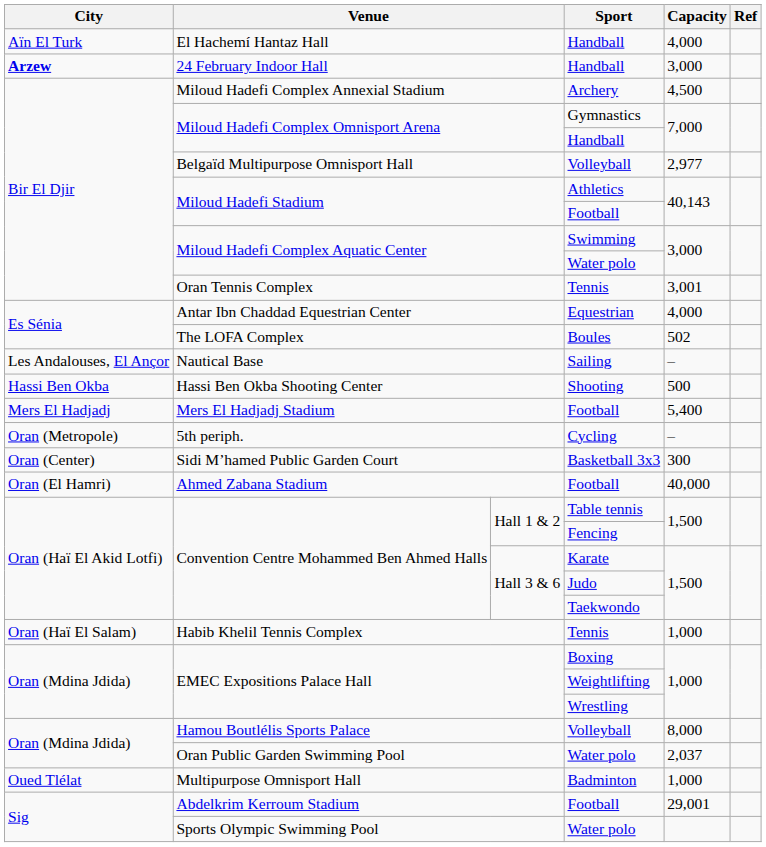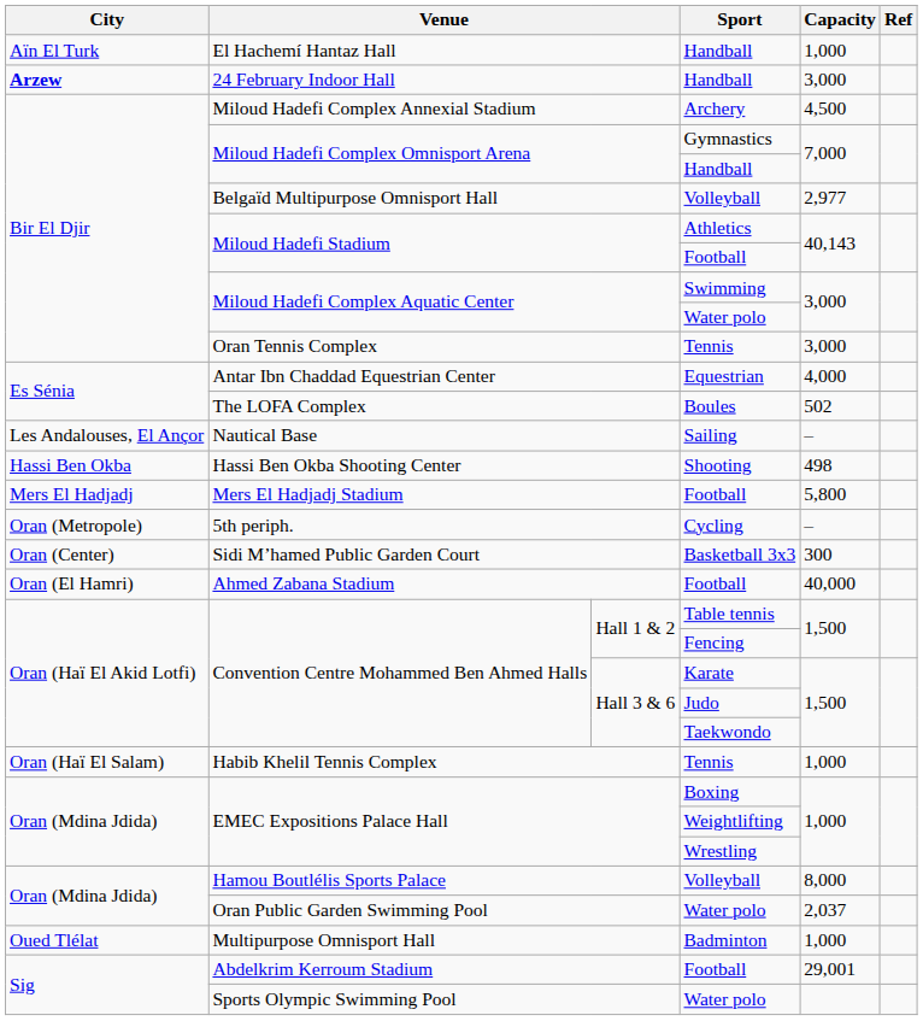El Hachemí Hantaz Hall | Capacity: 4,000 -> 1,000
Oran Tennis Complex | Capacity: 3,001 -> 3,000
Hassi Ben Okba Shooting Center | Capacity: 500 -> 498
Mers El Hadjadj Stadium | Capacity: 5,400 -> 5,800
